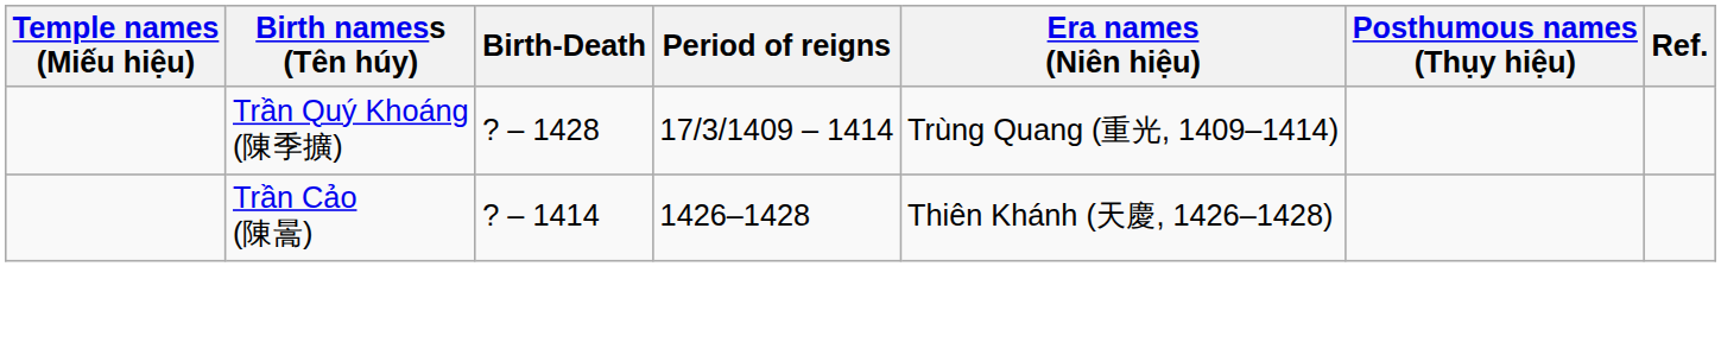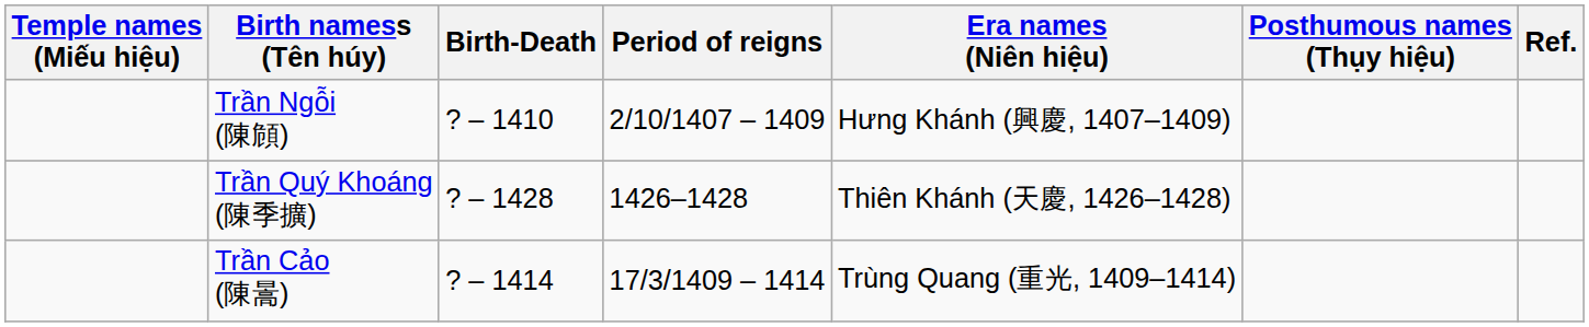+ row: Trần Ngỗi (陳頠) | ? – 1410 | 2/10/1407 – 1409 | Hưng Khánh (興慶, 1407–1409)
Trần Quý Khoáng (陳季擴) | Period of reigns: 17/3/1409 – 1414 -> 1426–1428
Trần Quý Khoáng (陳季擴) | Era names (Niên hiệu): Trùng Quang (重光, 1409–1414) -> Thiên Khánh (天慶, 1426–1428)
Trần Cảo (陳暠) | Period of reigns: 1426–1428 -> 17/3/1409 – 1414
Trần Cảo (陳暠) | Era names (Niên hiệu): Thiên Khánh (天慶, 1426–1428) -> Trùng Quang (重光, 1409–1414)
